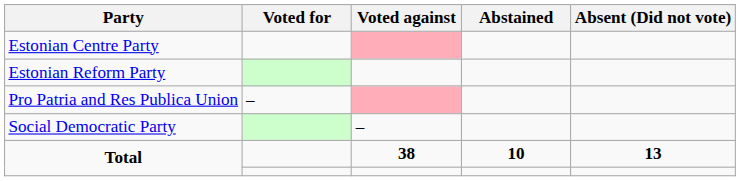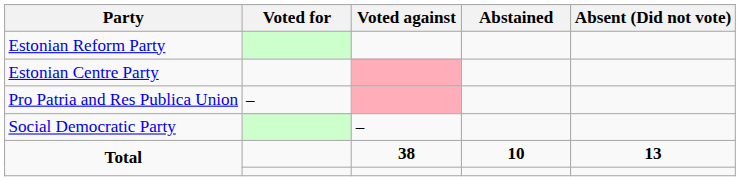rows swapped: Estonian Reform Party <-> Estonian Centre Party
